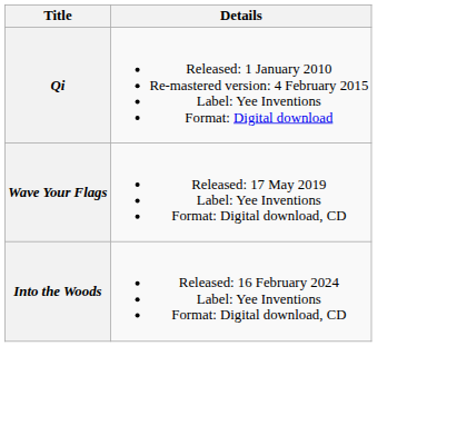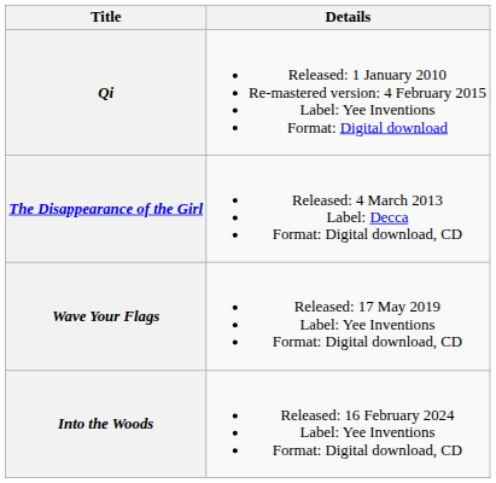+ row: The Disappearance of the Girl | Released: 4 March 2013 Label: Decca Format: Digital download, CD
